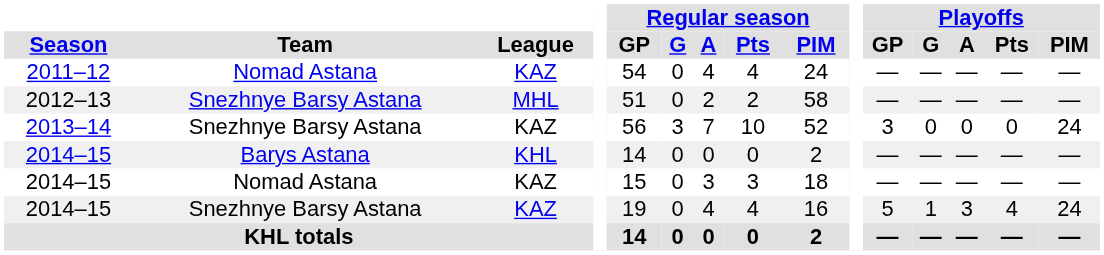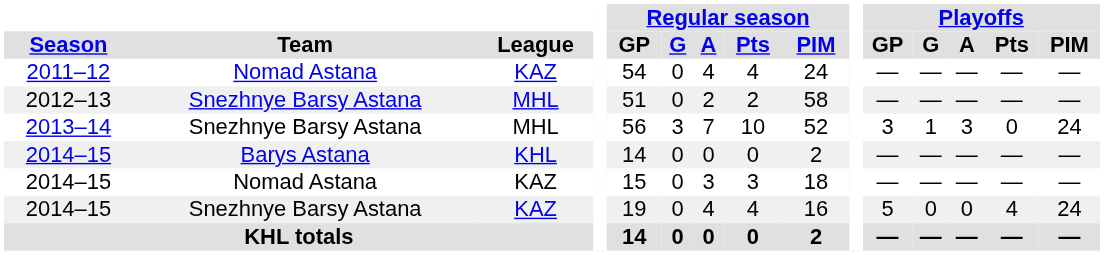2013–14 | League: KAZ -> MHL
2013–14 | Playoffs / G: 0 -> 1
2013–14 | Playoffs / A: 0 -> 3
2014–15 / Snezhnye Barsy Astana | Playoffs / G: 1 -> 0
2014–15 / Snezhnye Barsy Astana | Playoffs / A: 3 -> 0
